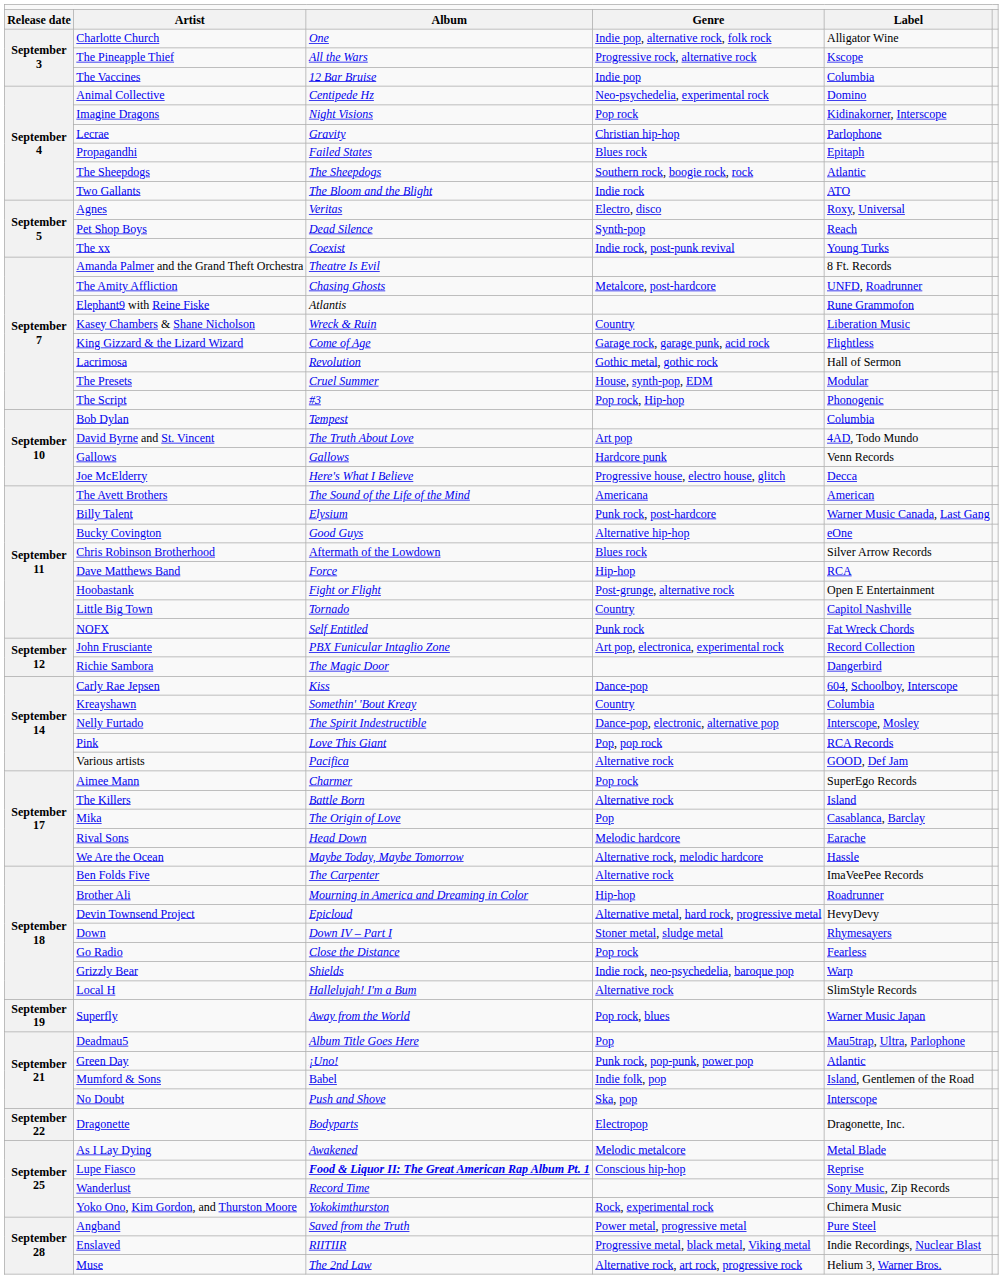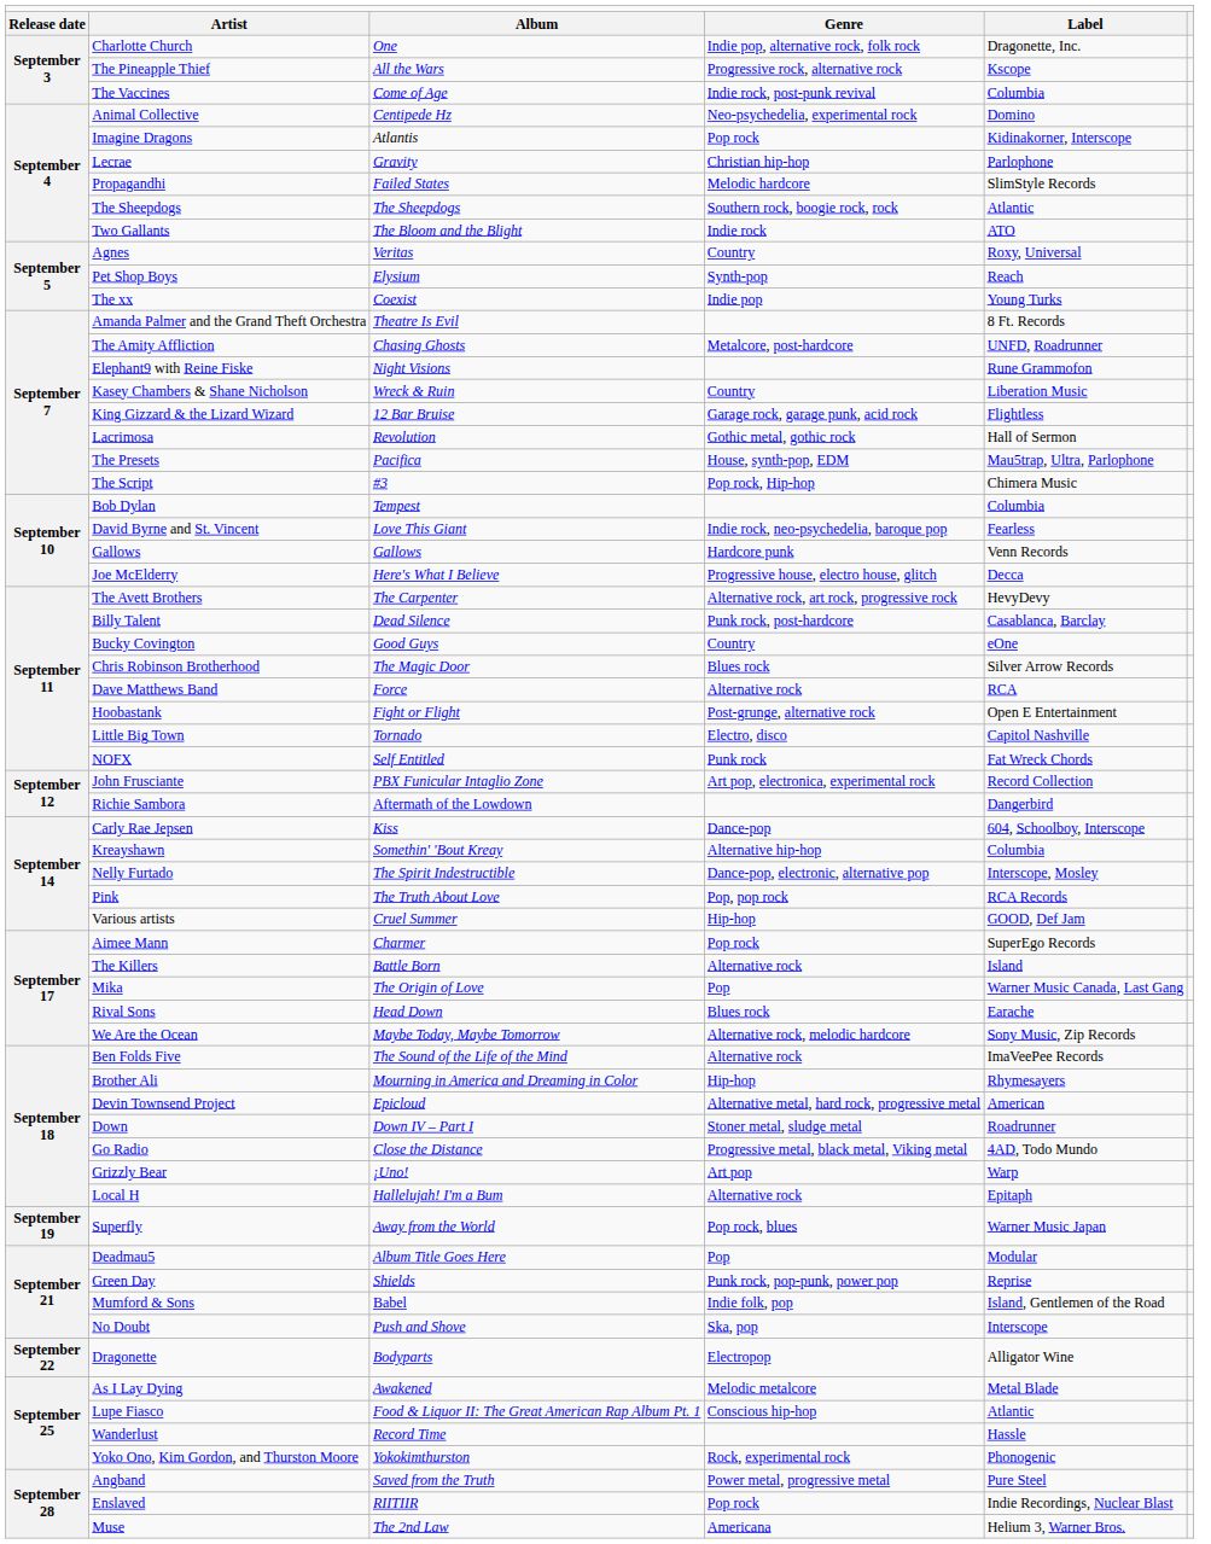Charlotte Church | column 5: Alligator Wine -> Dragonette, Inc.
The Vaccines | column 3: 12 Bar Bruise -> Come of Age
The Vaccines | column 4: Indie pop -> Indie rock, post-punk revival
Imagine Dragons | column 3: Night Visions -> Atlantis
Propagandhi | column 4: Blues rock -> Melodic hardcore
Propagandhi | column 5: Epitaph -> SlimStyle Records
Agnes | column 4: Electro, disco -> Country
Pet Shop Boys | column 3: Dead Silence -> Elysium
The xx | column 4: Indie rock, post-punk revival -> Indie pop
Elephant9 with Reine Fiske | column 3: Atlantis -> Night Visions
King Gizzard & the Lizard Wizard | column 3: Come of Age -> 12 Bar Bruise
The Presets | column 3: Cruel Summer -> Pacifica
The Presets | column 5: Modular -> Mau5trap, Ultra, Parlophone
The Script | column 5: Phonogenic -> Chimera Music
David Byrne and St. Vincent | column 3: The Truth About Love -> Love This Giant
David Byrne and St. Vincent | column 4: Art pop -> Indie rock, neo-psychedelia, baroque pop
David Byrne and St. Vincent | column 5: 4AD, Todo Mundo -> Fearless
The Avett Brothers | column 3: The Sound of the Life of the Mind -> The Carpenter
The Avett Brothers | column 4: Americana -> Alternative rock, art rock, progressive rock
The Avett Brothers | column 5: American -> HevyDevy
Billy Talent | column 3: Elysium -> Dead Silence
Billy Talent | column 5: Warner Music Canada, Last Gang -> Casablanca, Barclay
Bucky Covington | column 4: Alternative hip-hop -> Country
Chris Robinson Brotherhood | column 3: Aftermath of the Lowdown -> The Magic Door
Dave Matthews Band | column 4: Hip-hop -> Alternative rock
Little Big Town | column 4: Country -> Electro, disco
Richie Sambora | column 3: The Magic Door -> Aftermath of the Lowdown
Kreayshawn | column 4: Country -> Alternative hip-hop
Pink | column 3: Love This Giant -> The Truth About Love
Various artists | column 3: Pacifica -> Cruel Summer
Various artists | column 4: Alternative rock -> Hip-hop
Mika | column 5: Casablanca, Barclay -> Warner Music Canada, Last Gang
Rival Sons | column 4: Melodic hardcore -> Blues rock
We Are the Ocean | column 5: Hassle -> Sony Music, Zip Records
Ben Folds Five | column 3: The Carpenter -> The Sound of the Life of the Mind
Brother Ali | column 5: Roadrunner -> Rhymesayers
Devin Townsend Project | column 5: HevyDevy -> American
Down | column 5: Rhymesayers -> Roadrunner
Go Radio | column 4: Pop rock -> Progressive metal, black metal, Viking metal
Go Radio | column 5: Fearless -> 4AD, Todo Mundo
Grizzly Bear | column 3: Shields -> ¡Uno!
Grizzly Bear | column 4: Indie rock, neo-psychedelia, baroque pop -> Art pop
Local H | column 5: SlimStyle Records -> Epitaph
Deadmau5 | column 5: Mau5trap, Ultra, Parlophone -> Modular
Green Day | column 3: ¡Uno! -> Shields
Green Day | column 5: Atlantic -> Reprise
Dragonette | column 5: Dragonette, Inc. -> Alligator Wine
Lupe Fiasco | column 3: bold -> normal
Lupe Fiasco | column 5: Reprise -> Atlantic
Wanderlust | column 5: Sony Music, Zip Records -> Hassle
Yoko Ono, Kim Gordon, and Thurston Moore | column 5: Chimera Music -> Phonogenic
Enslaved | column 4: Progressive metal, black metal, Viking metal -> Pop rock
Muse | column 4: Alternative rock, art rock, progressive rock -> Americana
